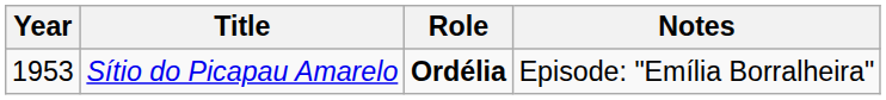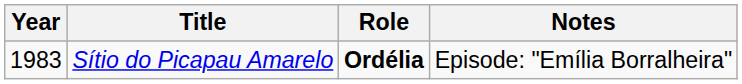Sítio do Picapau Amarelo | Year: 1953 -> 1983
